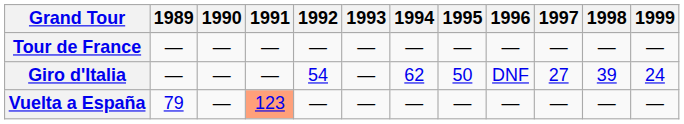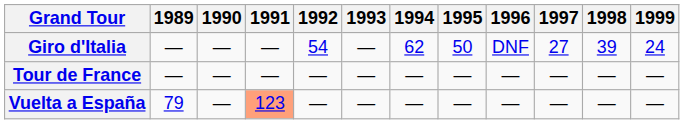rows swapped: Giro d'Italia <-> Tour de France
